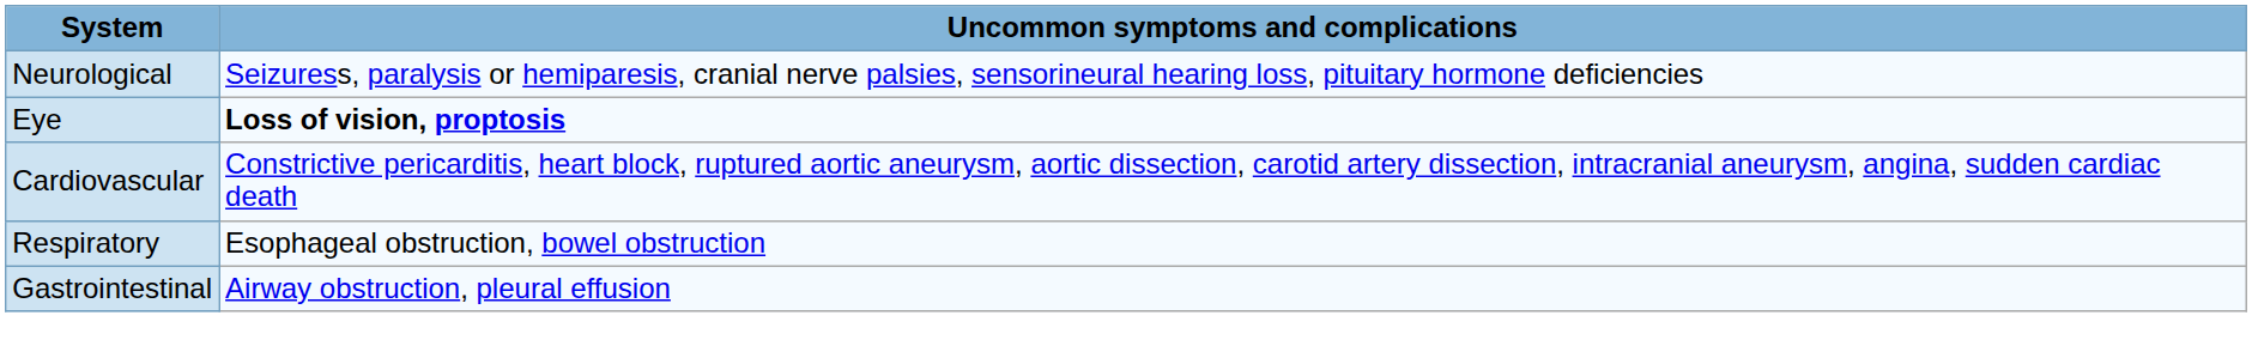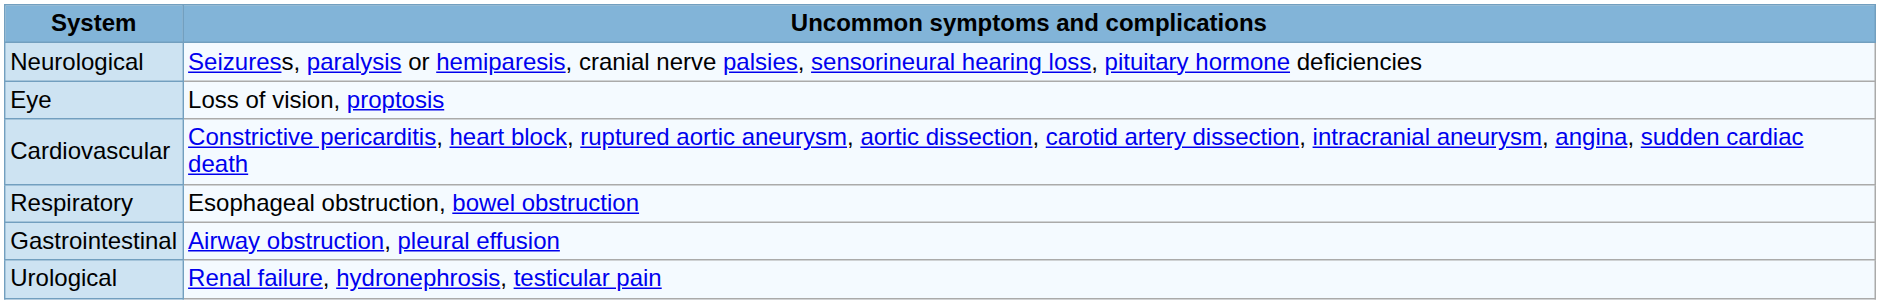Eye | Uncommon symptoms and complications: bold -> normal
+ row: Urological | Renal failure, hydronephrosis, testicular pain
